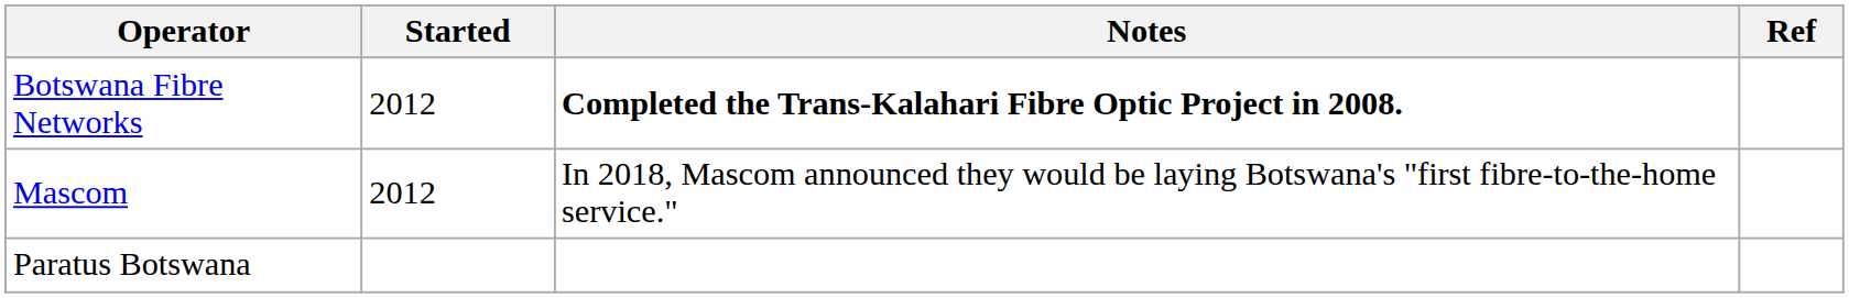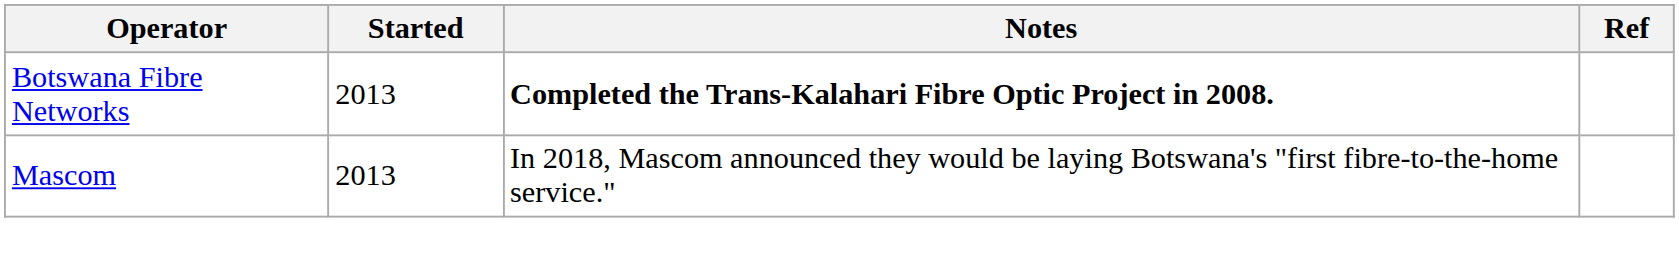Botswana Fibre Networks | Started: 2012 -> 2013
Mascom | Started: 2012 -> 2013
- row: Paratus Botswana
